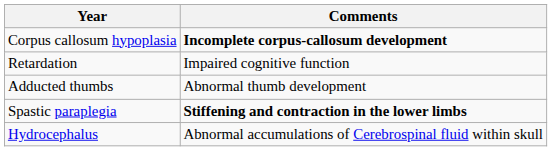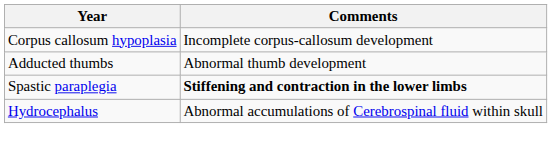Corpus callosum hypoplasia | Comments: bold -> normal
- row: Retardation | Impaired cognitive function
